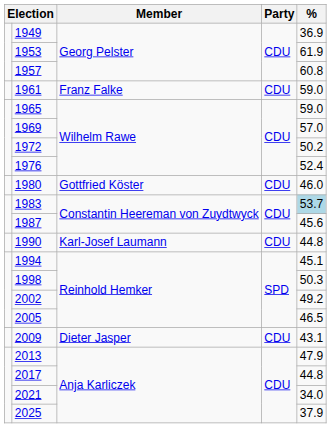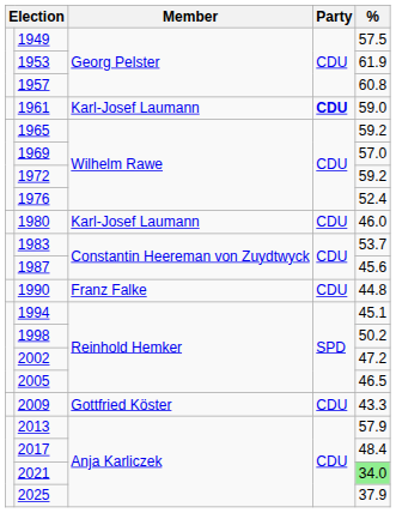1949 | %: 36.9 -> 57.5
1961 | Member: Franz Falke -> Karl-Josef Laumann
1961 | Party: normal -> bold
1965 | %: 59.0 -> 59.2
1972 | %: 50.2 -> 59.2
1980 | Member: Gottfried Köster -> Karl-Josef Laumann
1983 | %: lightblue background -> no background
1990 | Member: Karl-Josef Laumann -> Franz Falke
1998 | %: 50.3 -> 50.2
2002 | %: 49.2 -> 47.2
2009 | Member: Dieter Jasper -> Gottfried Köster
2009 | %: 43.1 -> 43.3
2013 | %: 47.9 -> 57.9
2017 | %: 44.8 -> 48.4
2021 | %: no background -> lightgreen background
